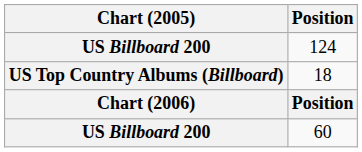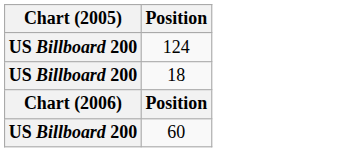18 | Chart (2005): US Top Country Albums (Billboard) -> US Billboard 200
